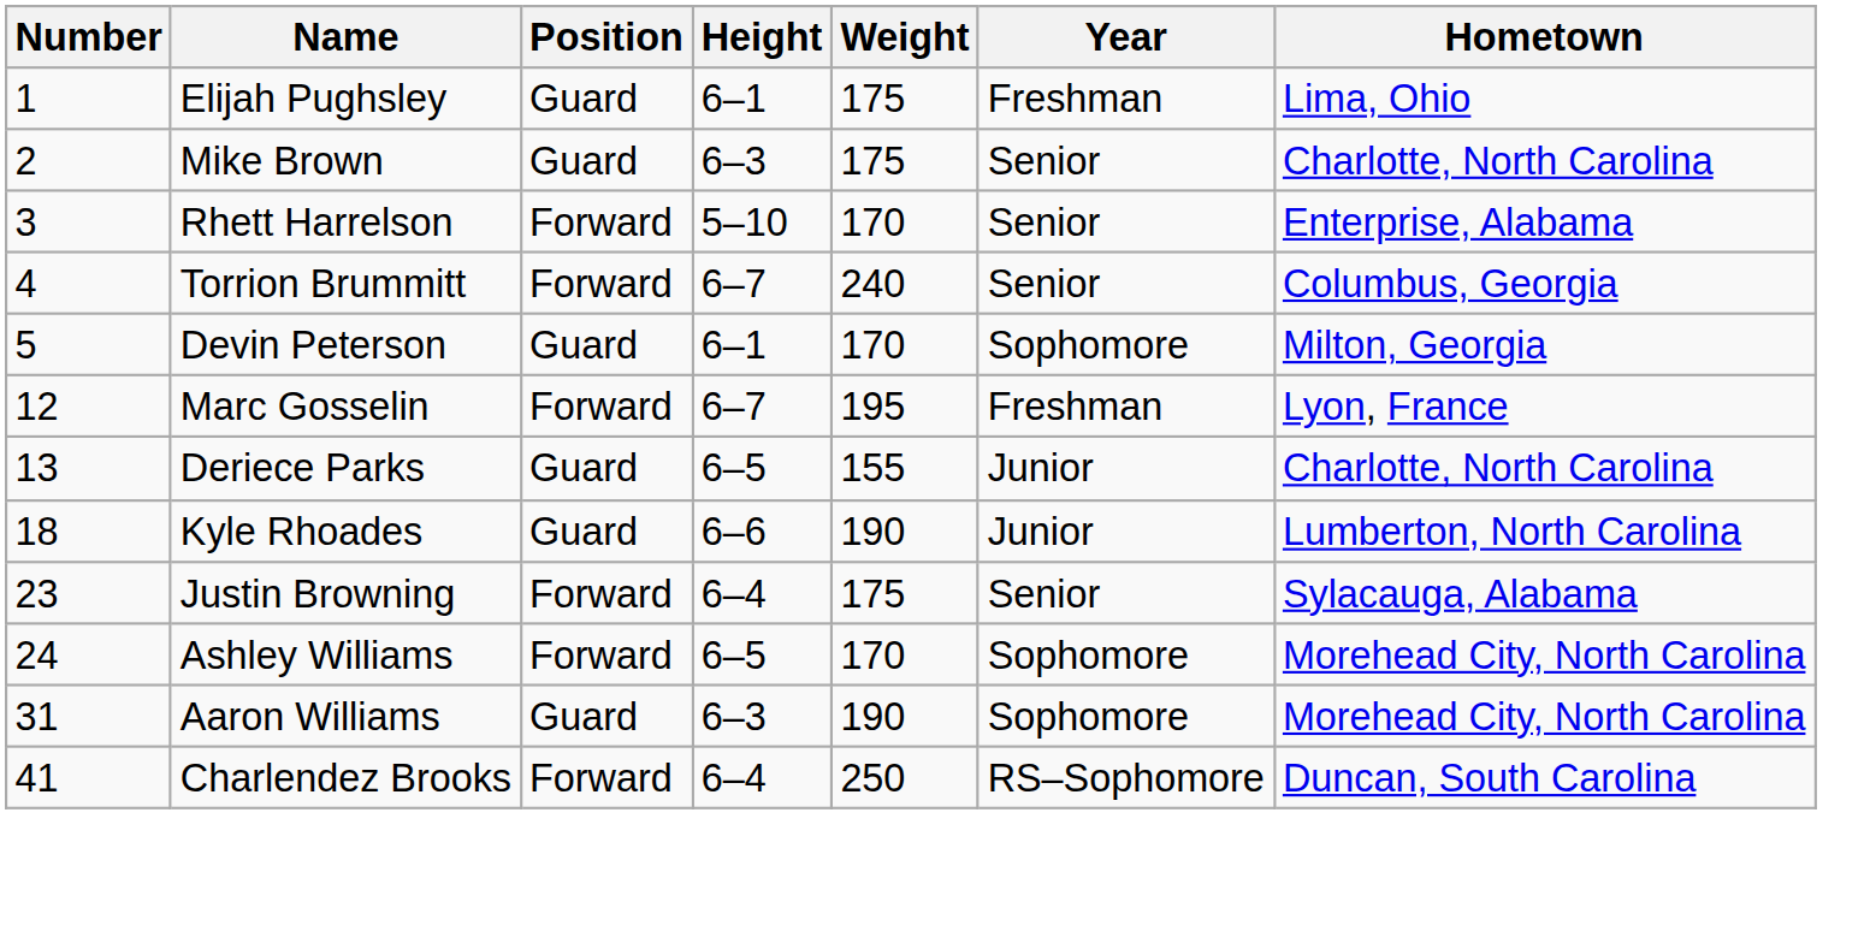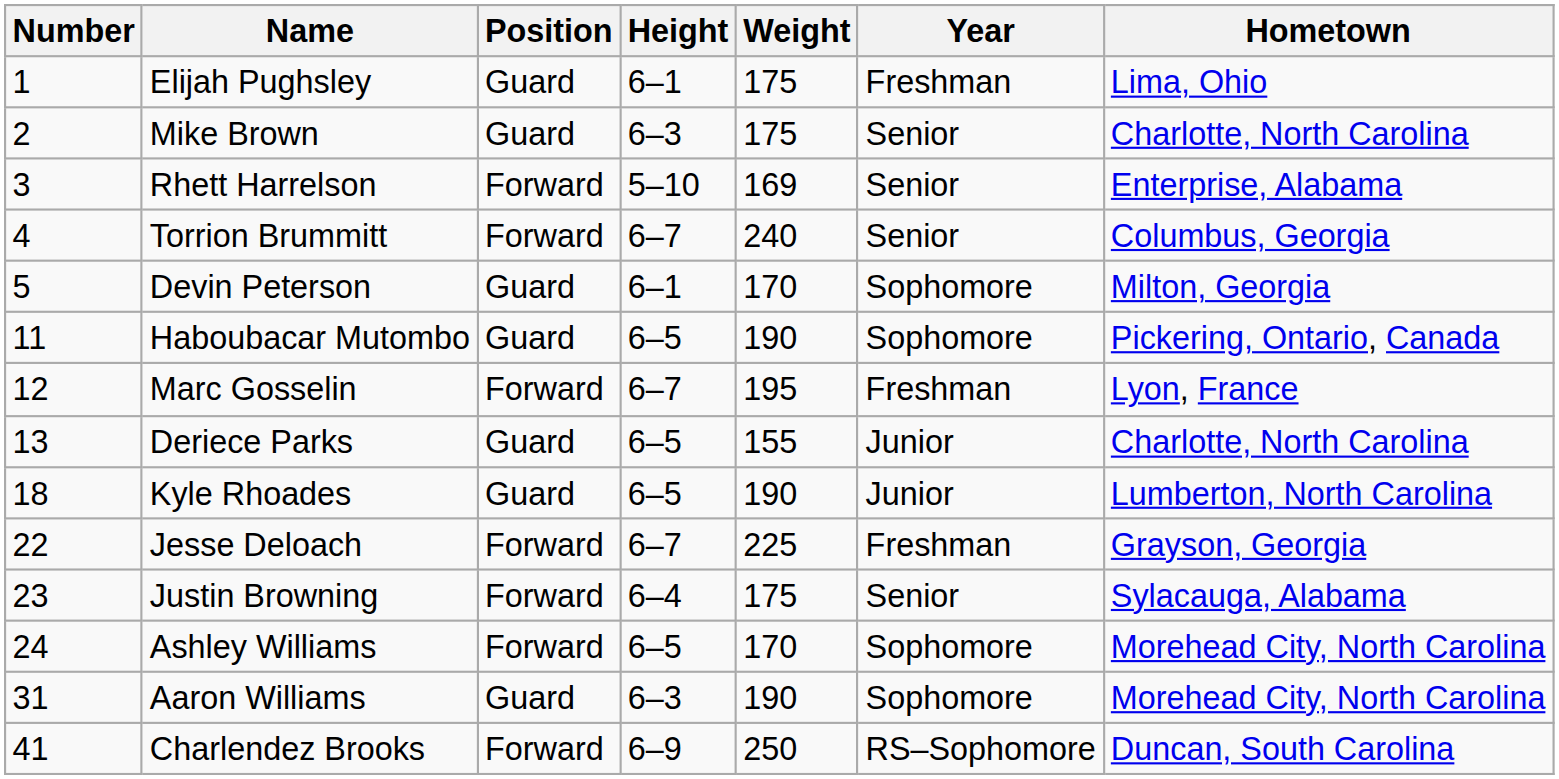Rhett Harrelson | Weight: 170 -> 169
+ row: 11 | Haboubacar Mutombo | Guard | 6–5 | 190 | Sophomore | Pickering, Ontario, Canada
Kyle Rhoades | Height: 6–6 -> 6–5
+ row: 22 | Jesse Deloach | Forward | 6–7 | 225 | Freshman | Grayson, Georgia
Charlendez Brooks | Height: 6–4 -> 6–9
